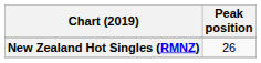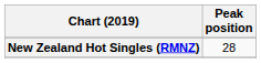New Zealand Hot Singles (RMNZ) | Peak position: 26 -> 28
